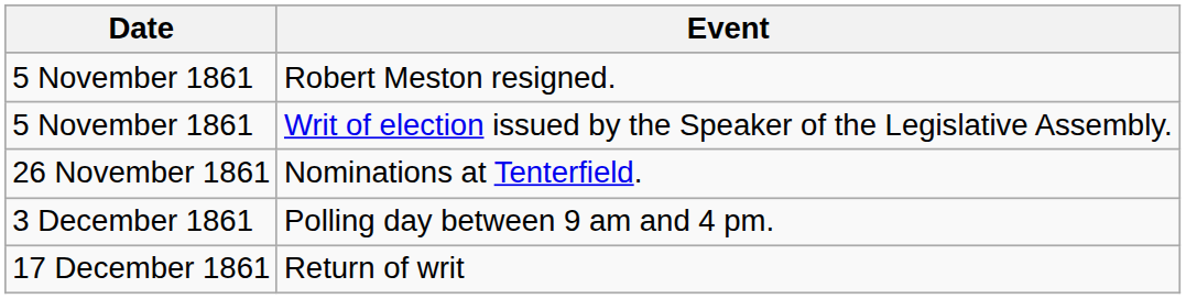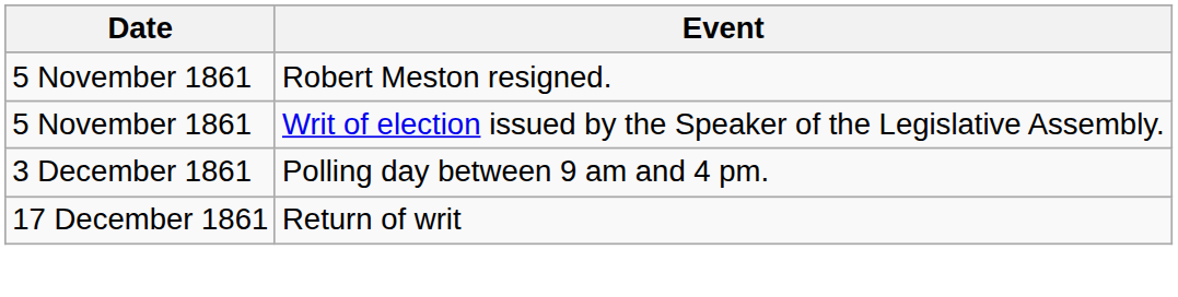- row: 26 November 1861 | Nominations at Tenterfield.
